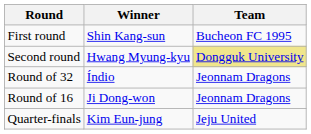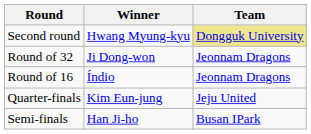- row: First round | Shin Kang-sun | Bucheon FC 1995
Round of 32 | Winner: Índio -> Ji Dong-won
Round of 16 | Winner: Ji Dong-won -> Índio
+ row: Semi-finals | Han Ji-ho | Busan IPark
